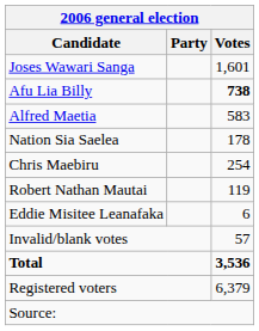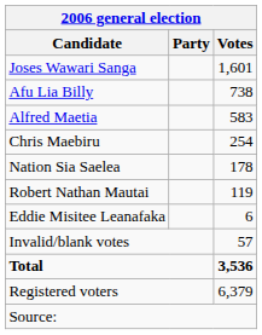Afu Lia Billy | Votes: bold -> normal
rows swapped: Chris Maebiru <-> Nation Sia Saelea
